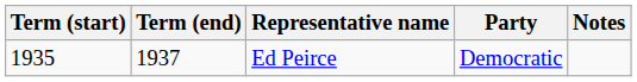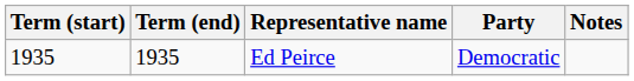Ed Peirce | Term (end): 1937 -> 1935
